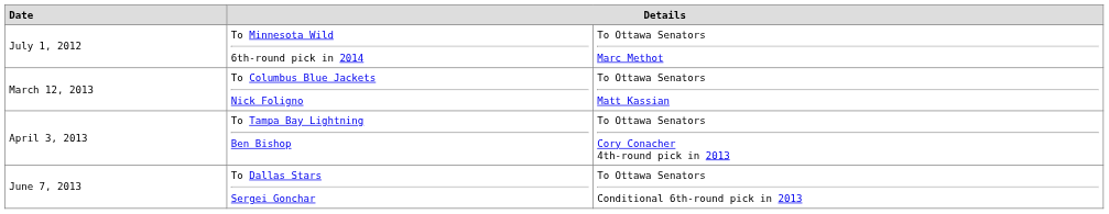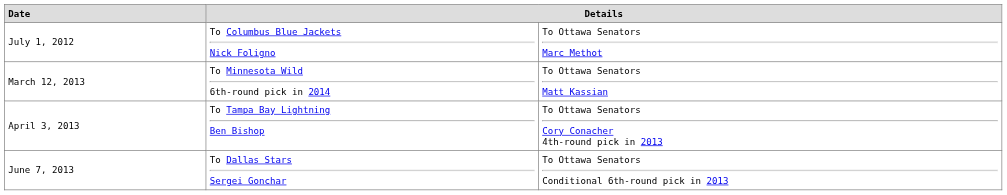July 1, 2012 | column 2: To Minnesota Wild 6th-round pick in 2014 -> To Columbus Blue Jackets Nick Foligno
March 12, 2013 | column 2: To Columbus Blue Jackets Nick Foligno -> To Minnesota Wild 6th-round pick in 2014
